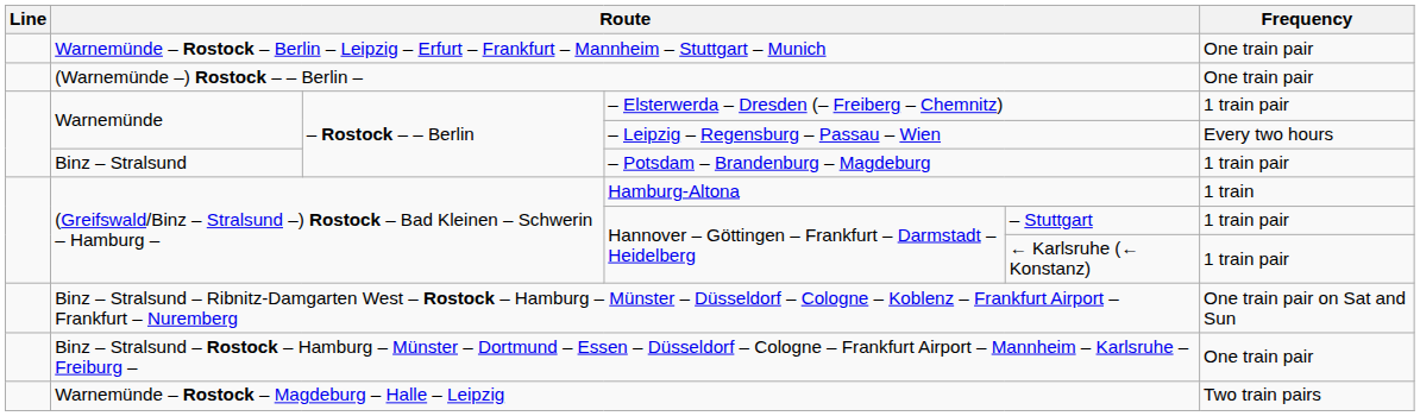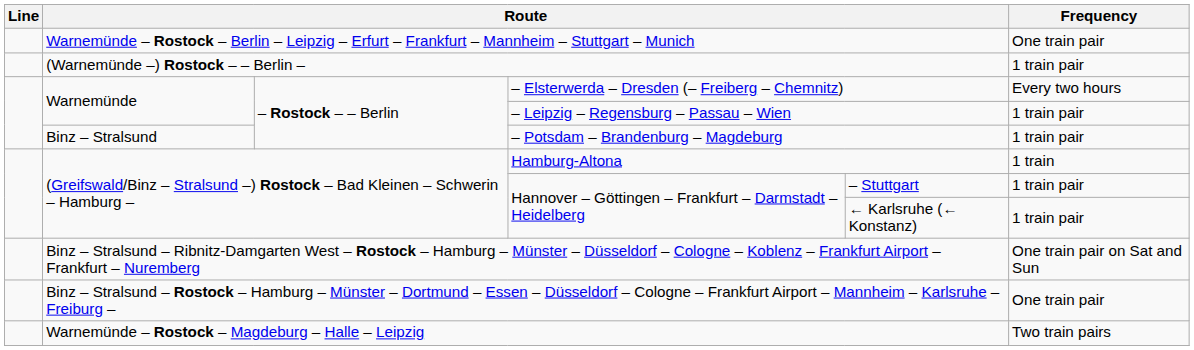(Warnemünde –) Rostock – – Berlin – | Frequency: One train pair -> 1 train pair
– Elsterwerda – Dresden (– Freiberg – Chemnitz) | Frequency: 1 train pair -> Every two hours
– Leipzig – Regensburg – Passau – Wien | Frequency: Every two hours -> 1 train pair
